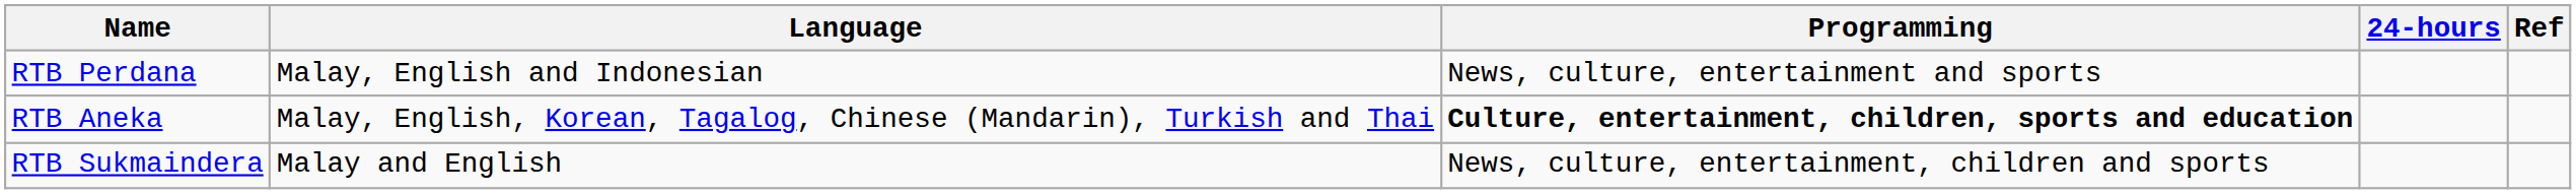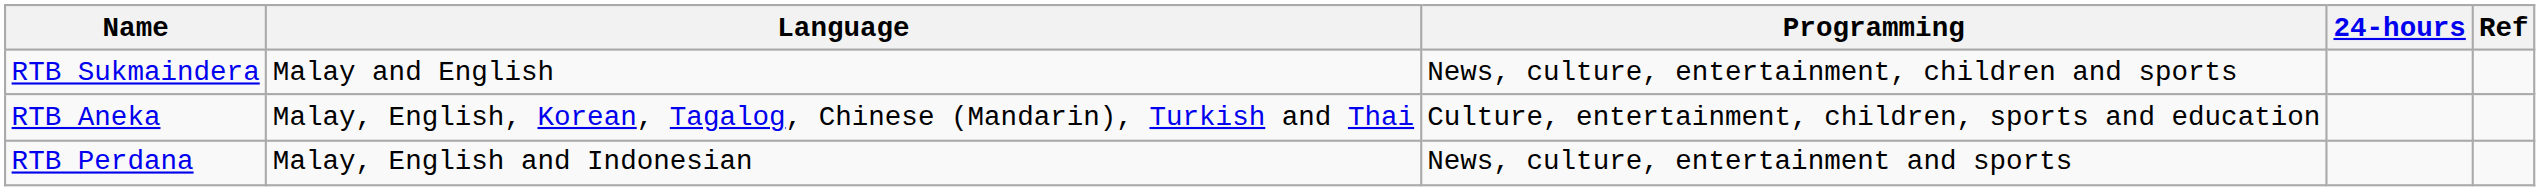rows swapped: RTB Perdana <-> RTB Sukmaindera
RTB Aneka | Programming: bold -> normal
